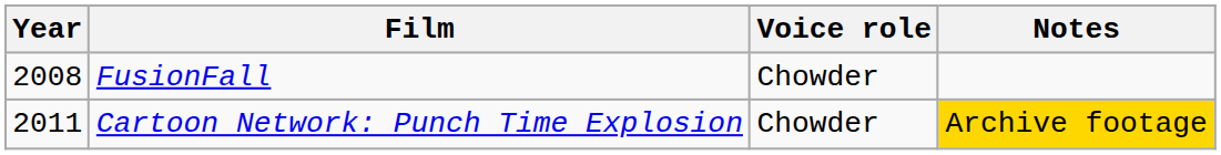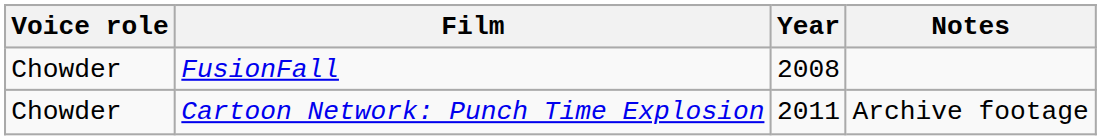columns swapped: Year <-> Voice role
Cartoon Network: Punch Time Explosion | Notes: gold background -> no background
